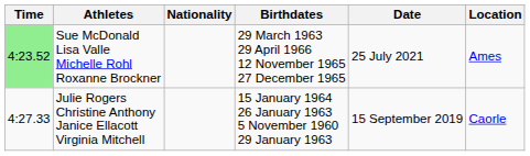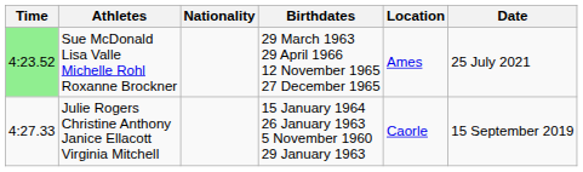columns swapped: Location <-> Date
